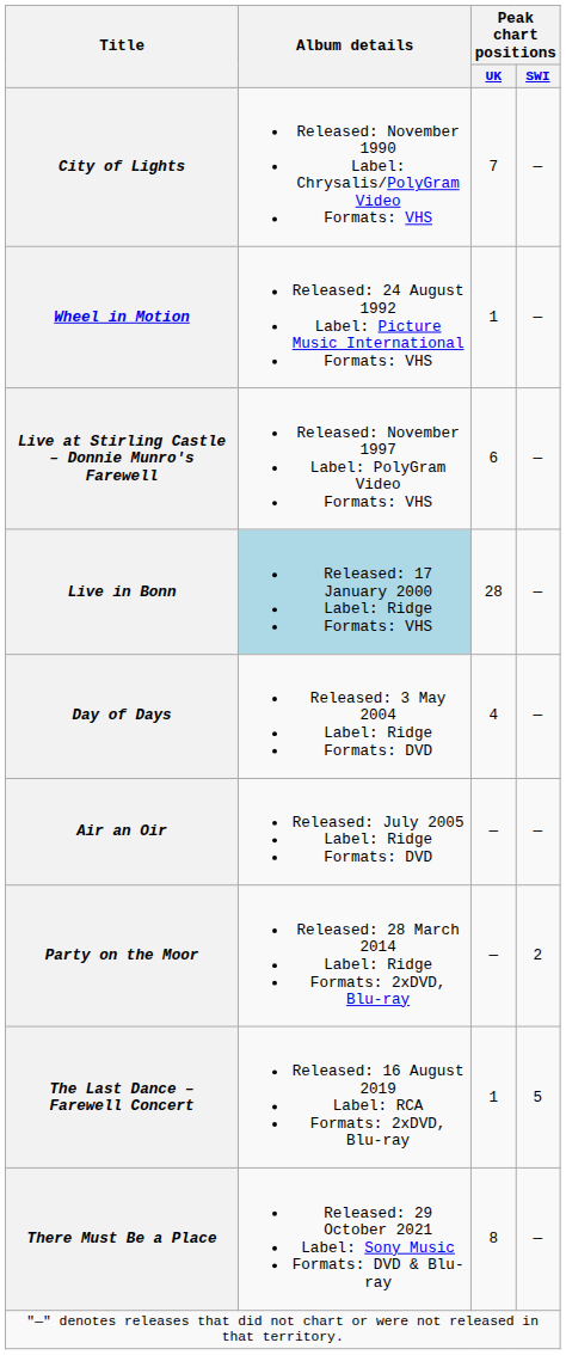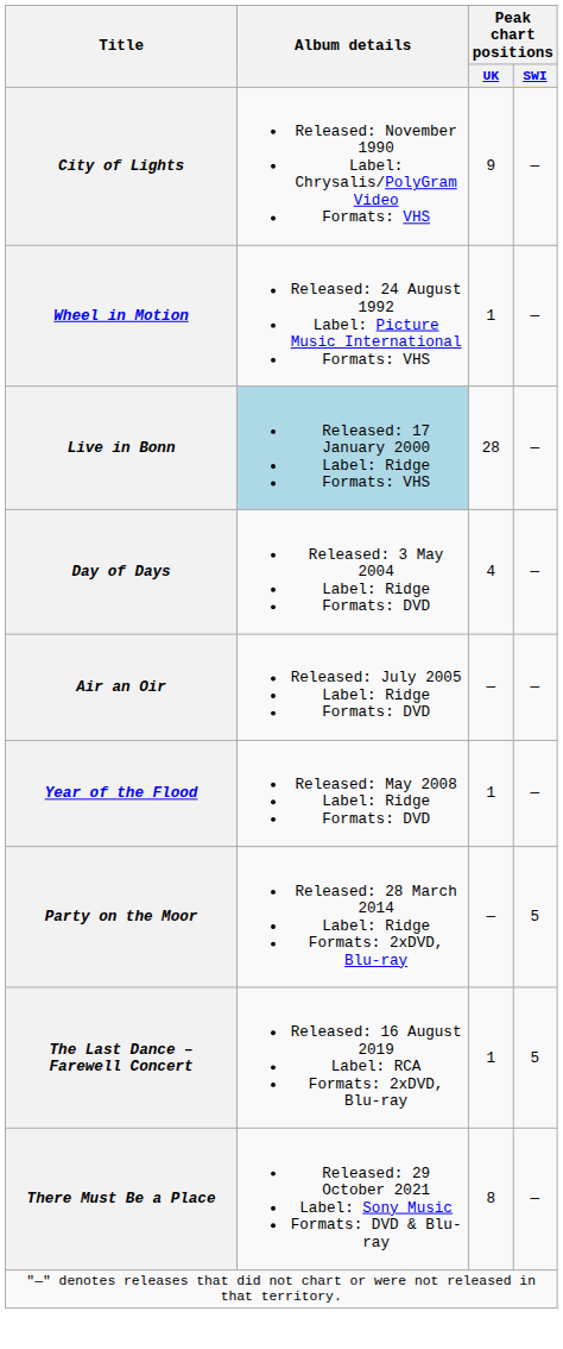City of Lights | Peak chart positions / UK: 7 -> 9
- row: Live at Stirling Castle – Donnie Munro's Farewell | Released: November 1997 Label: PolyGram Video Formats: VHS | 6 | —
+ row: Year of the Flood | Released: May 2008 Label: Ridge Formats: DVD | 1 | —
Party on the Moor | Peak chart positions / SWI: 2 -> 5
